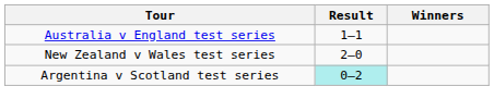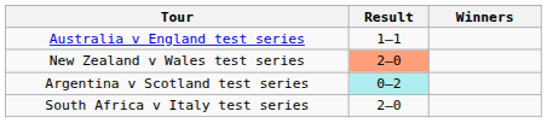New Zealand v Wales test series | Result: no background -> lightsalmon background
+ row: South Africa v Italy test series | 2–0
